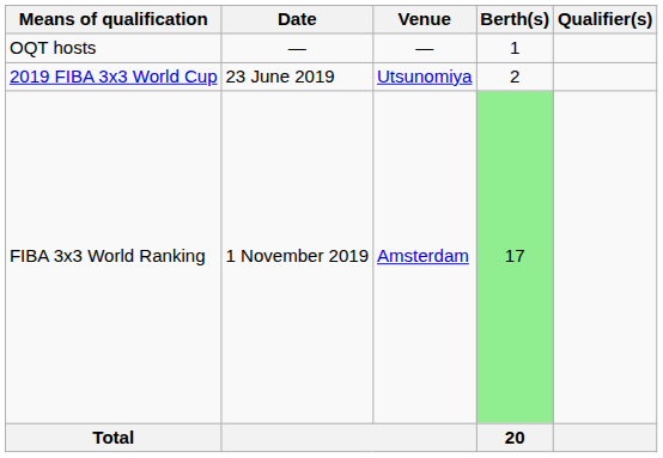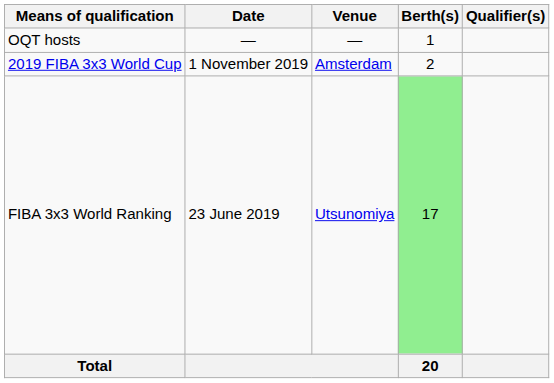2019 FIBA 3x3 World Cup | Date: 23 June 2019 -> 1 November 2019
2019 FIBA 3x3 World Cup | Venue: Utsunomiya -> Amsterdam
FIBA 3x3 World Ranking | Date: 1 November 2019 -> 23 June 2019
FIBA 3x3 World Ranking | Venue: Amsterdam -> Utsunomiya
